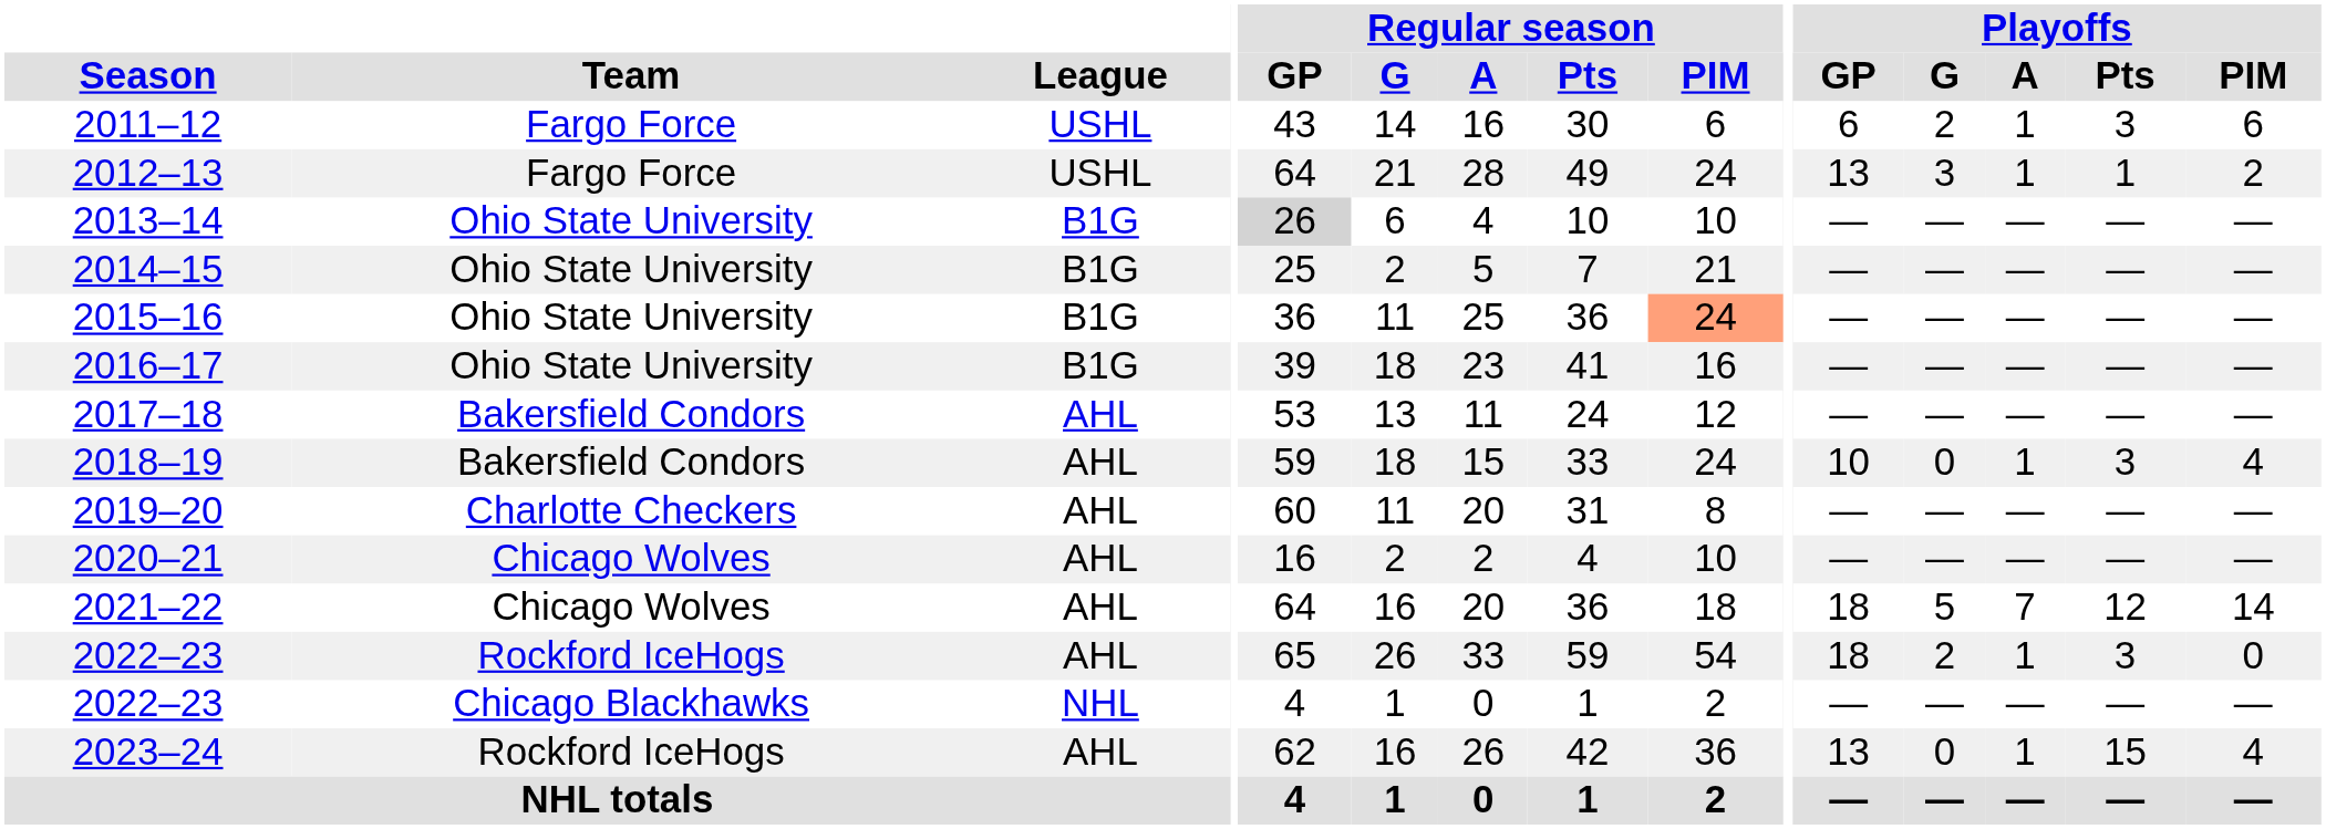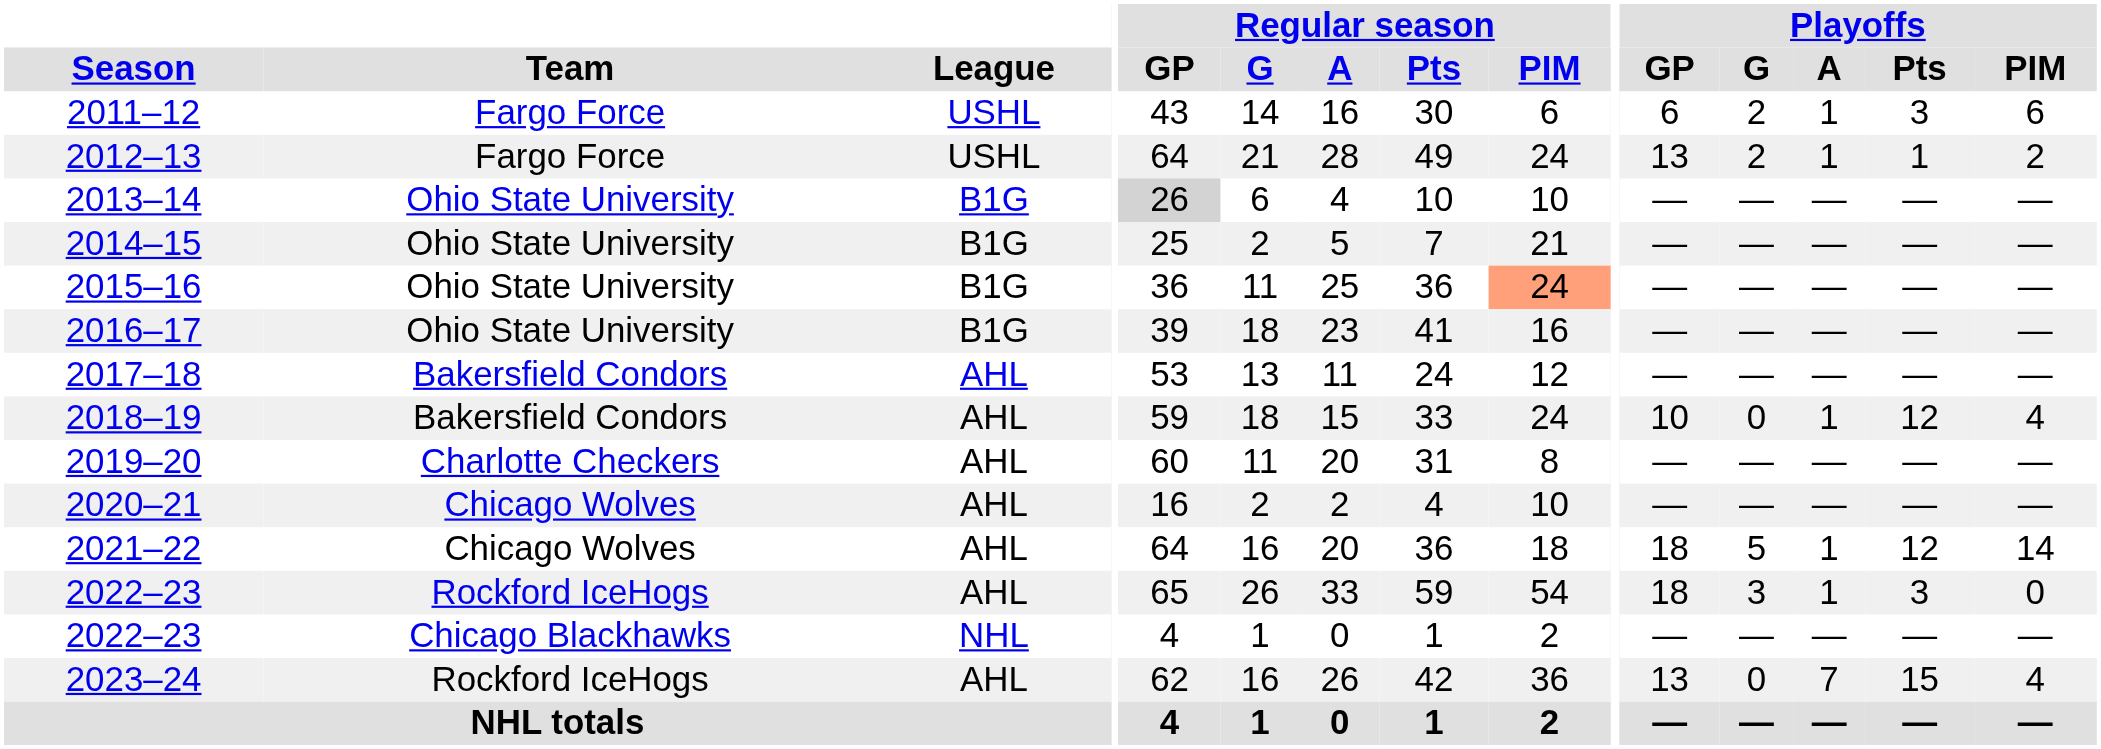2012–13 | Playoffs / G: 3 -> 2
2018–19 | Playoffs / Pts: 3 -> 12
2021–22 | Playoffs / A: 7 -> 1
2022–23 / Rockford IceHogs | Playoffs / G: 2 -> 3
2023–24 | Playoffs / A: 1 -> 7
